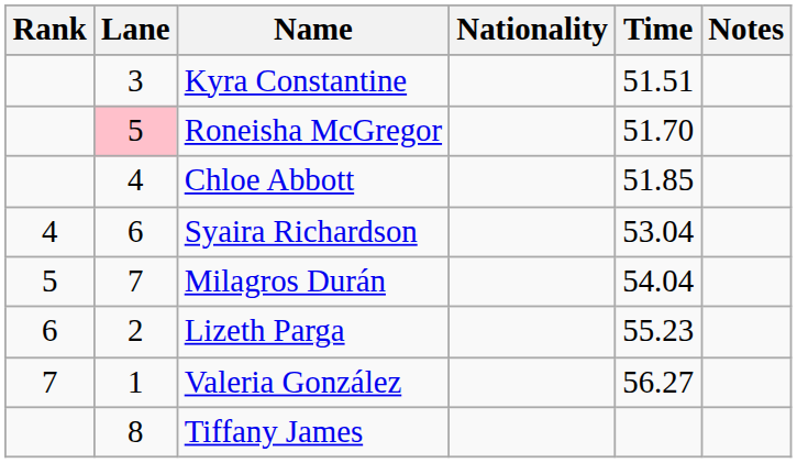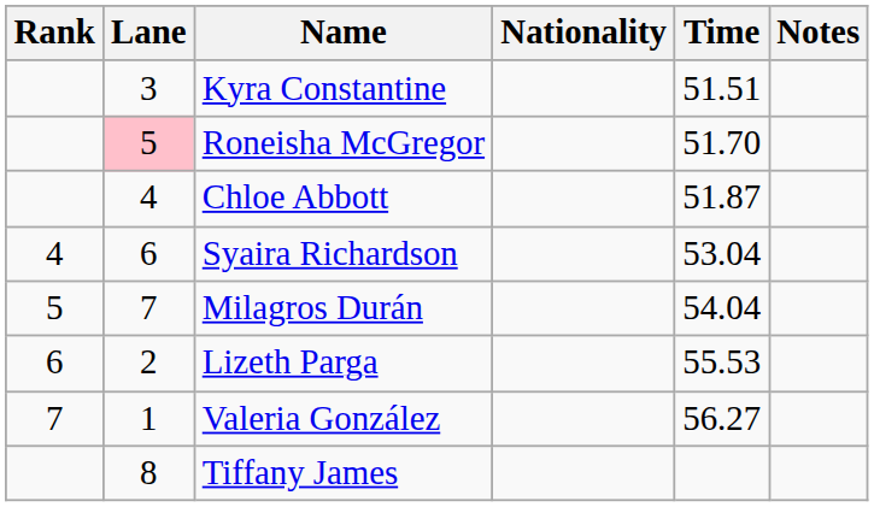Chloe Abbott | Time: 51.85 -> 51.87
Lizeth Parga | Time: 55.23 -> 55.53
